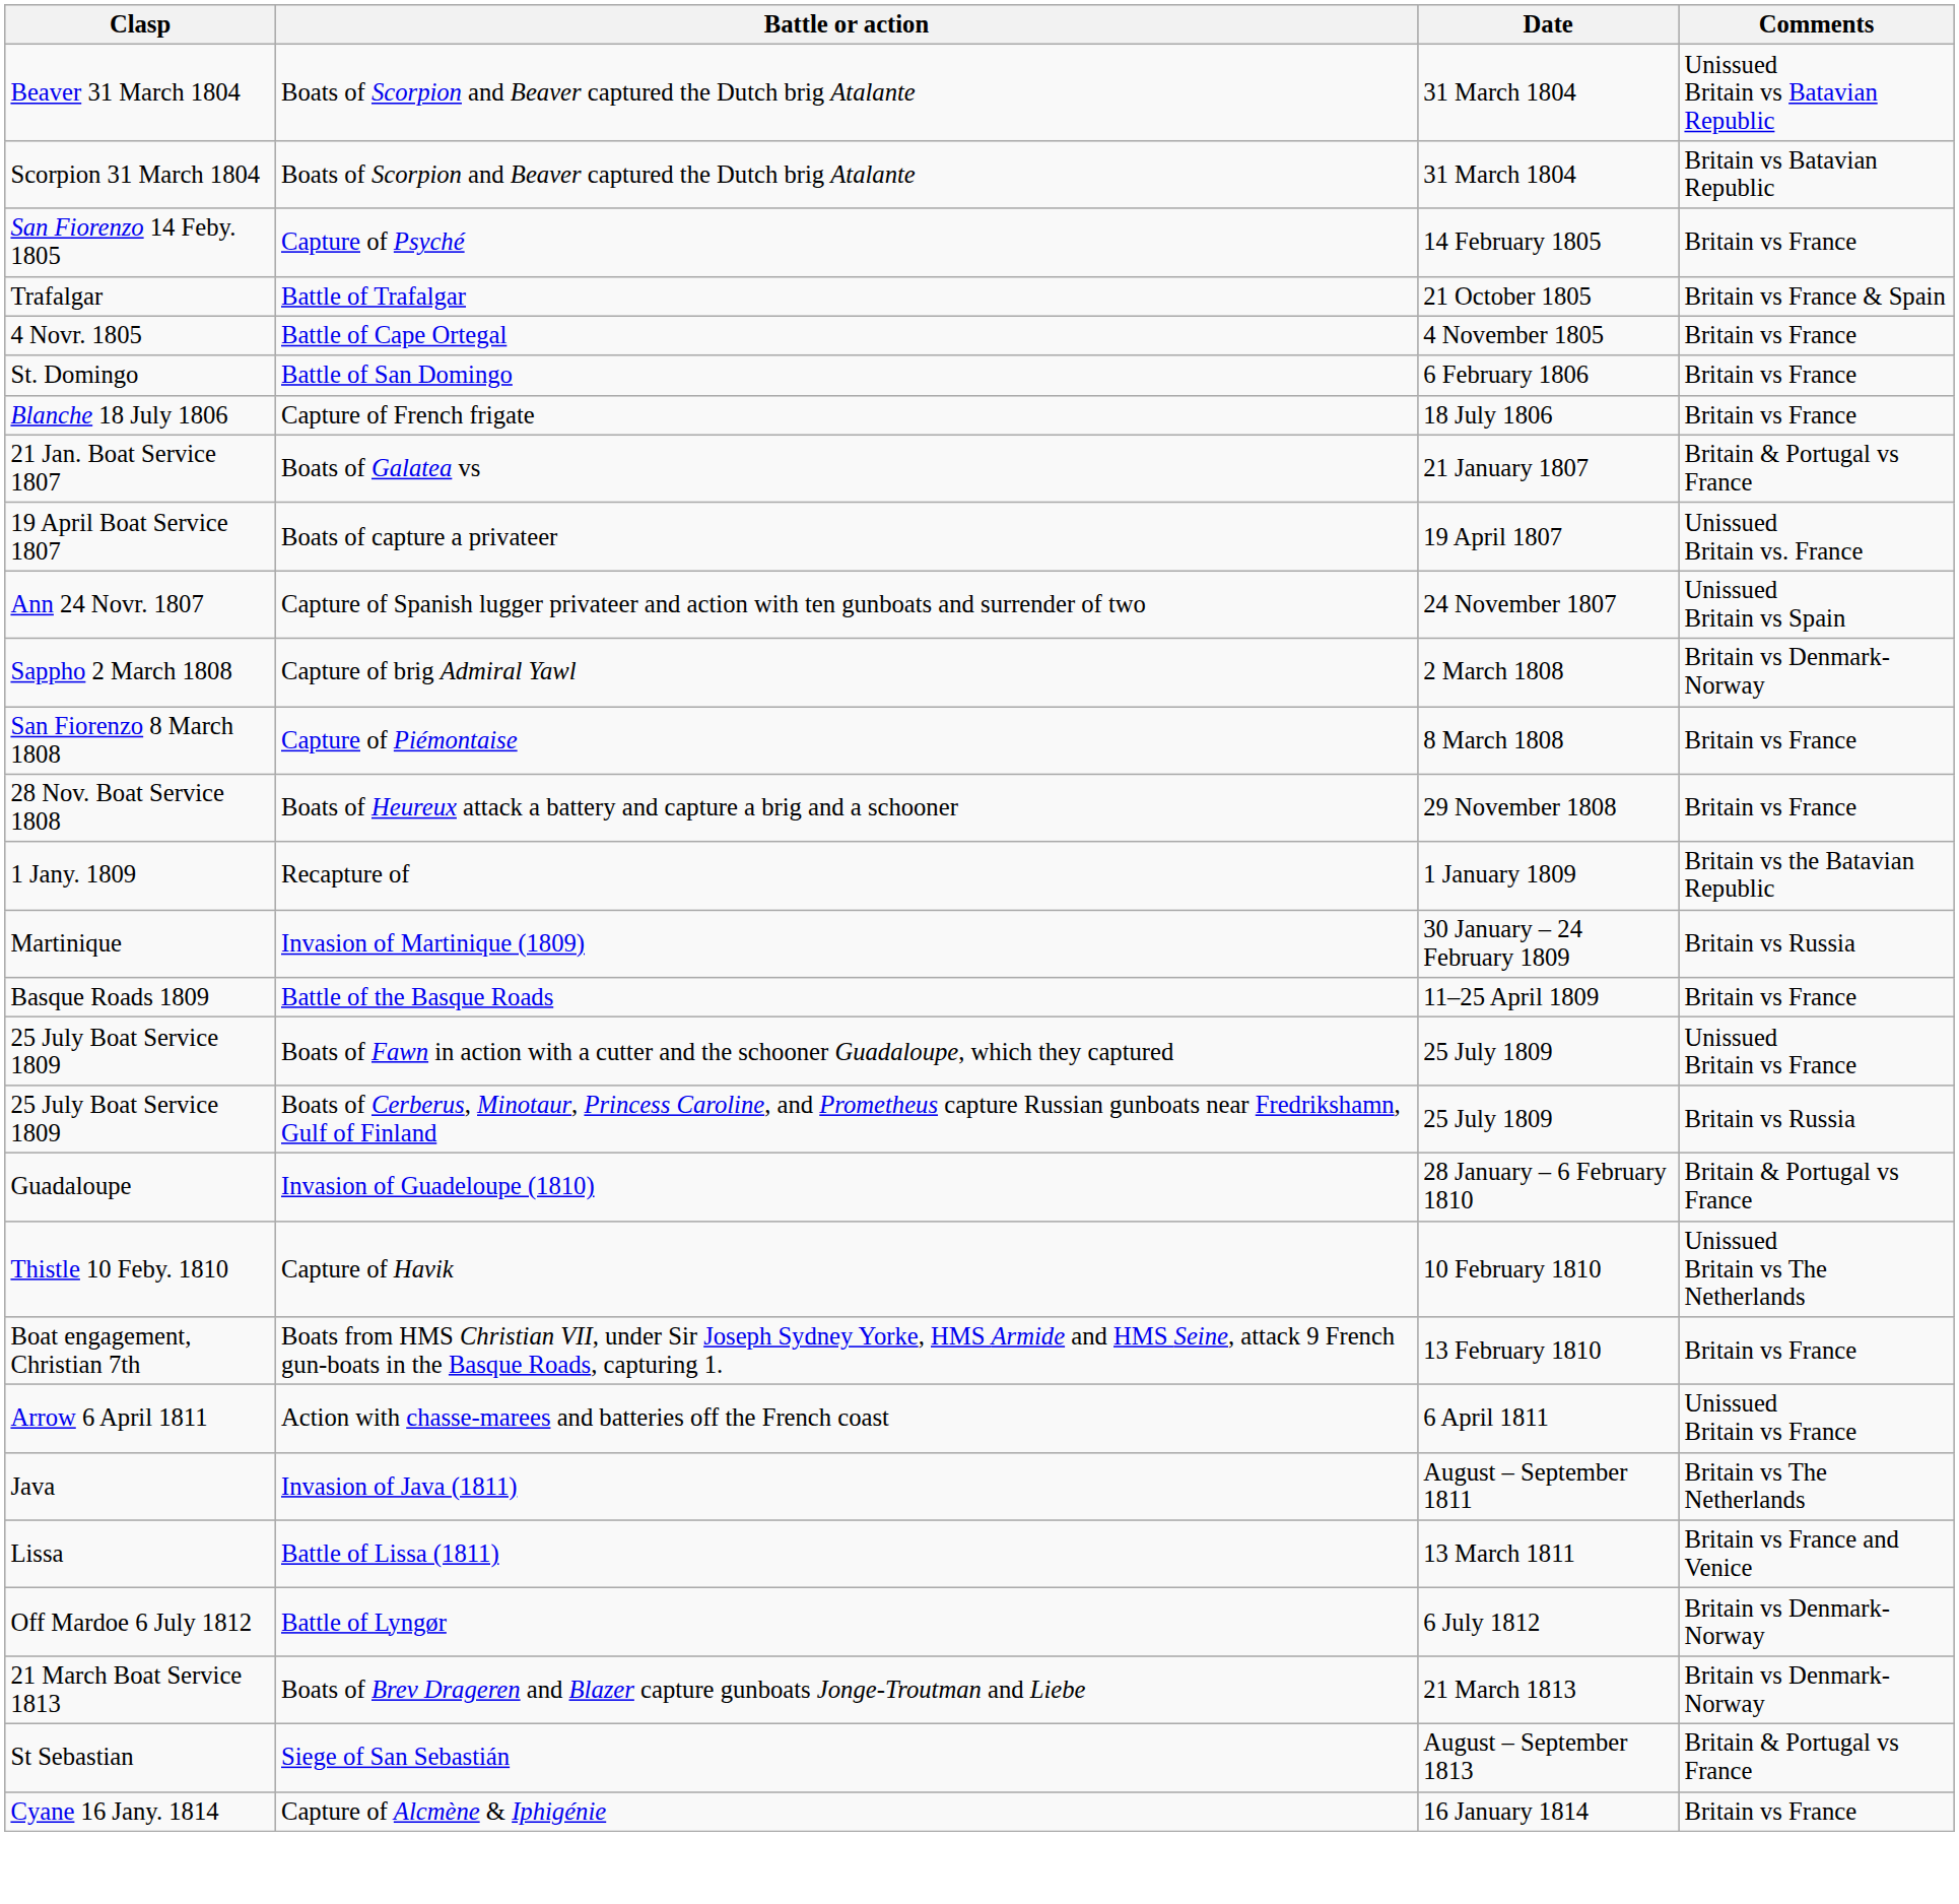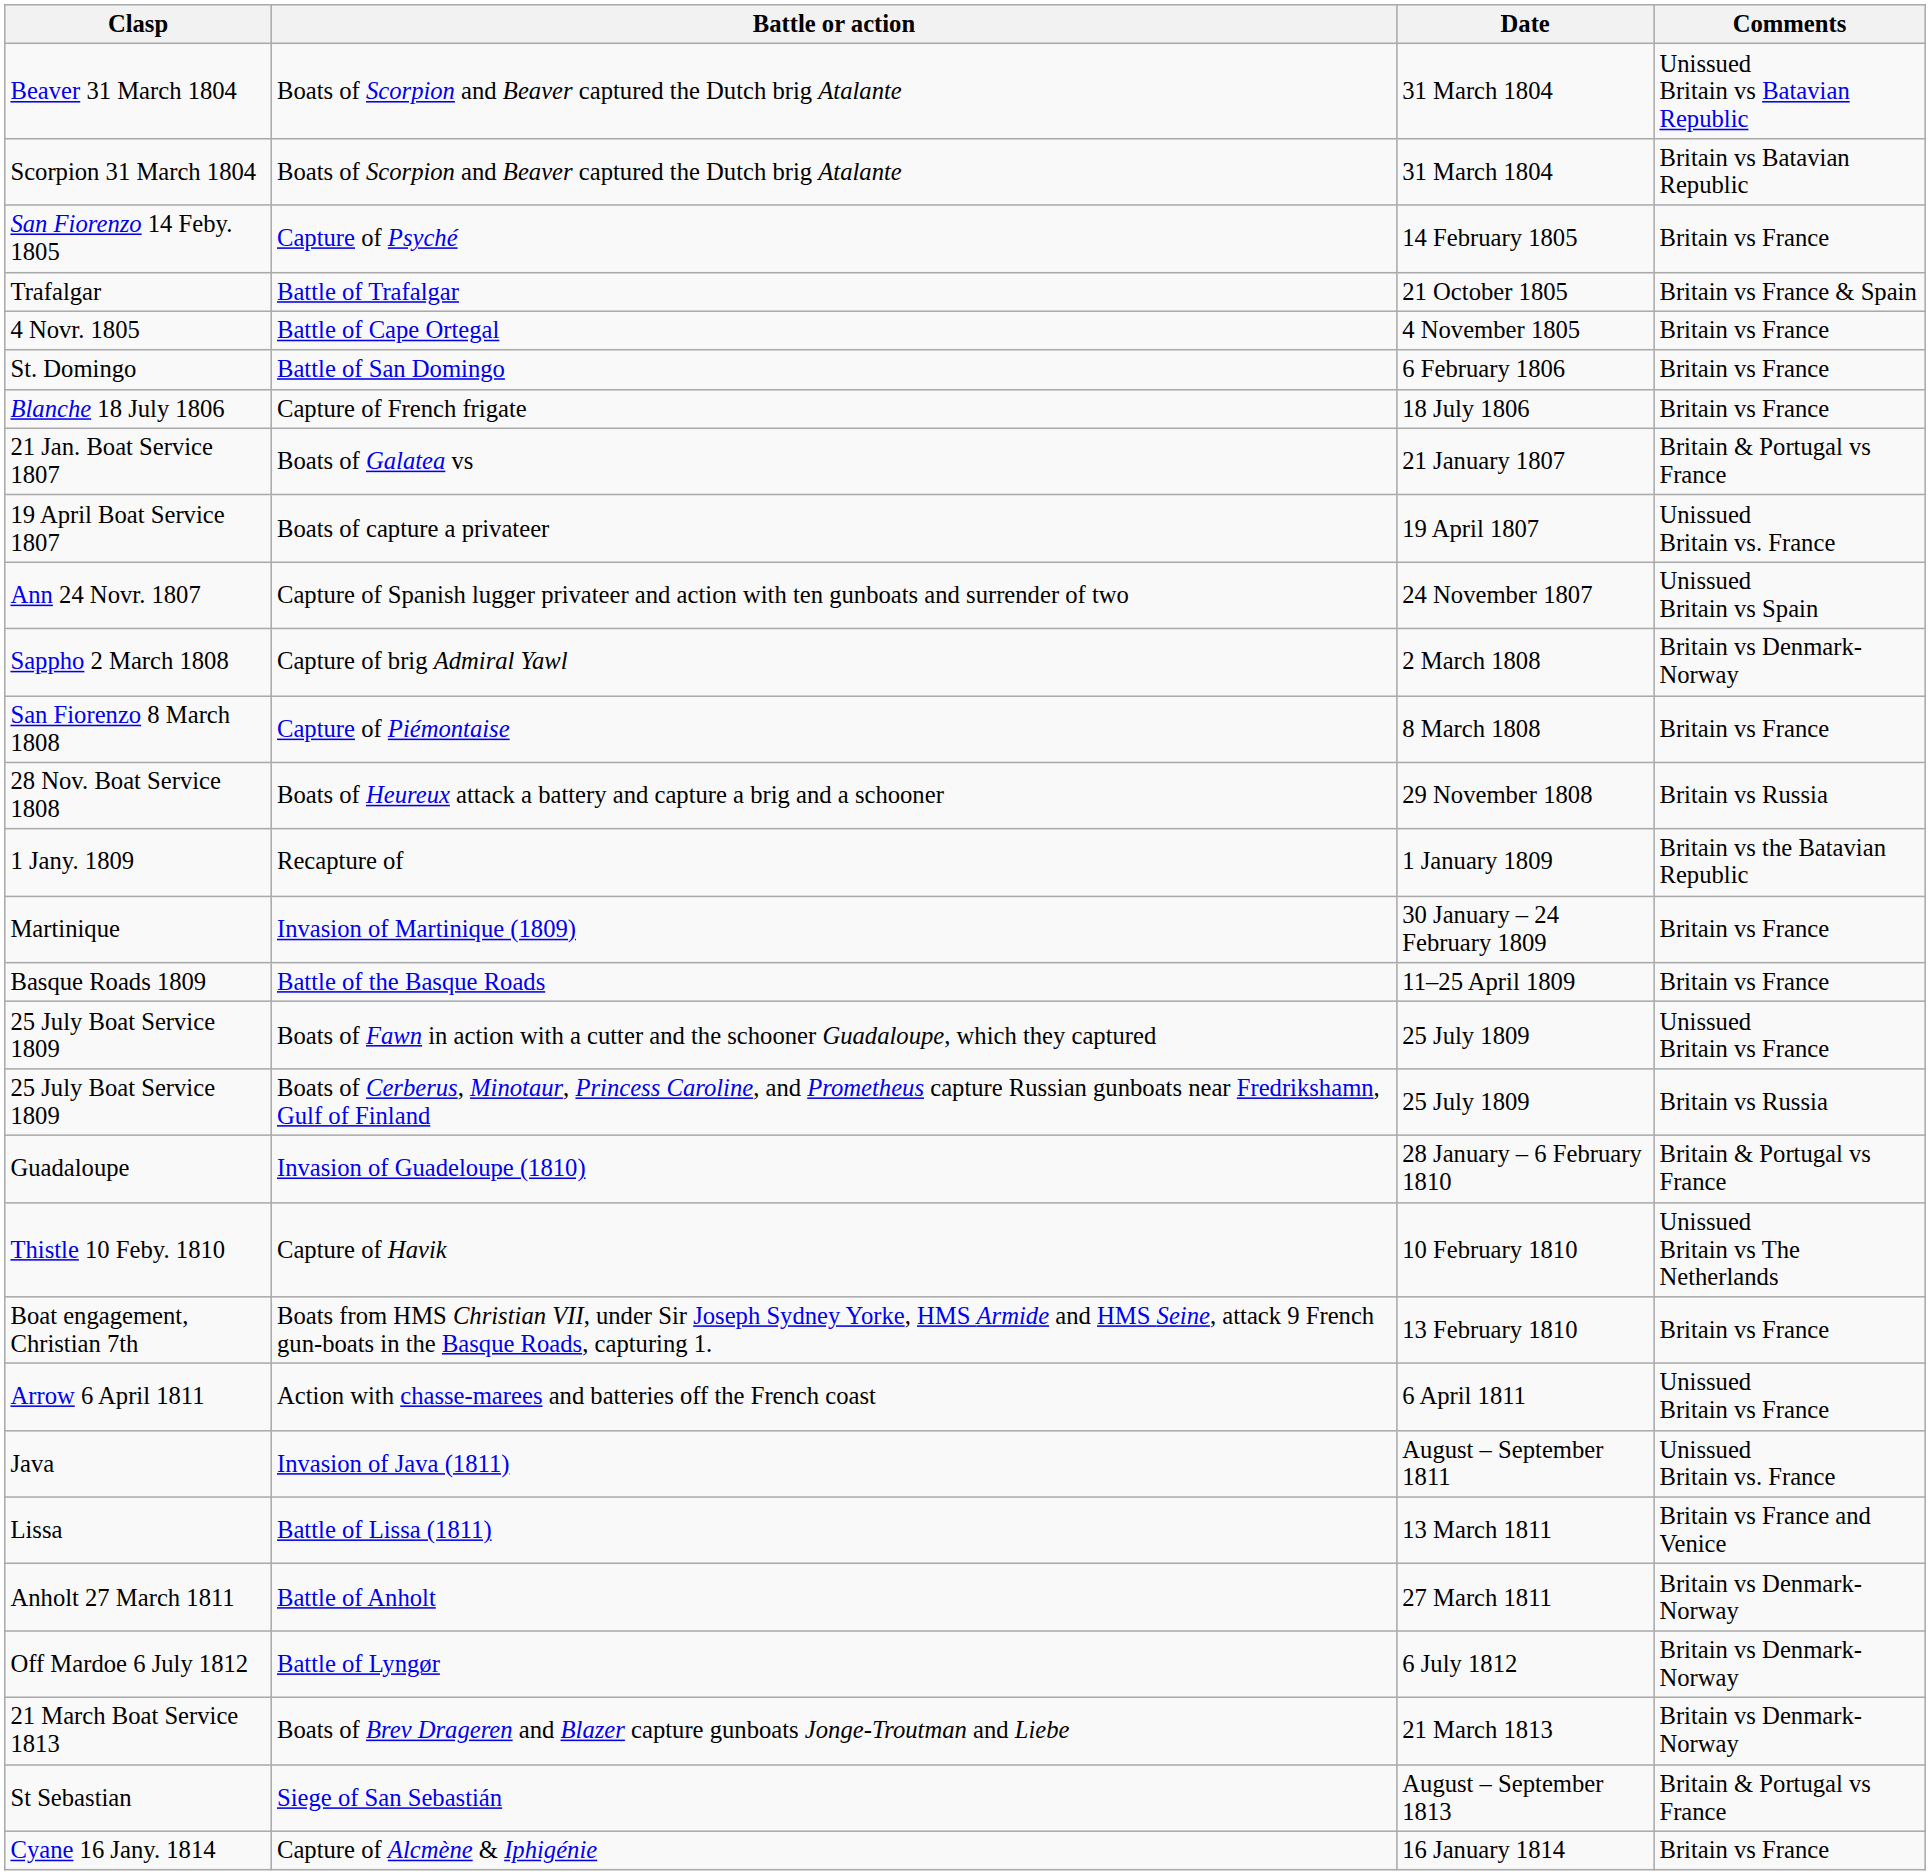28 Nov. Boat Service 1808 | Comments: Britain vs France -> Britain vs Russia
Martinique | Comments: Britain vs Russia -> Britain vs France
Java | Comments: Britain vs The Netherlands -> Unissued Britain vs. France
+ row: Anholt 27 March 1811 | Battle of Anholt | 27 March 1811 | Britain vs Denmark-Norway
